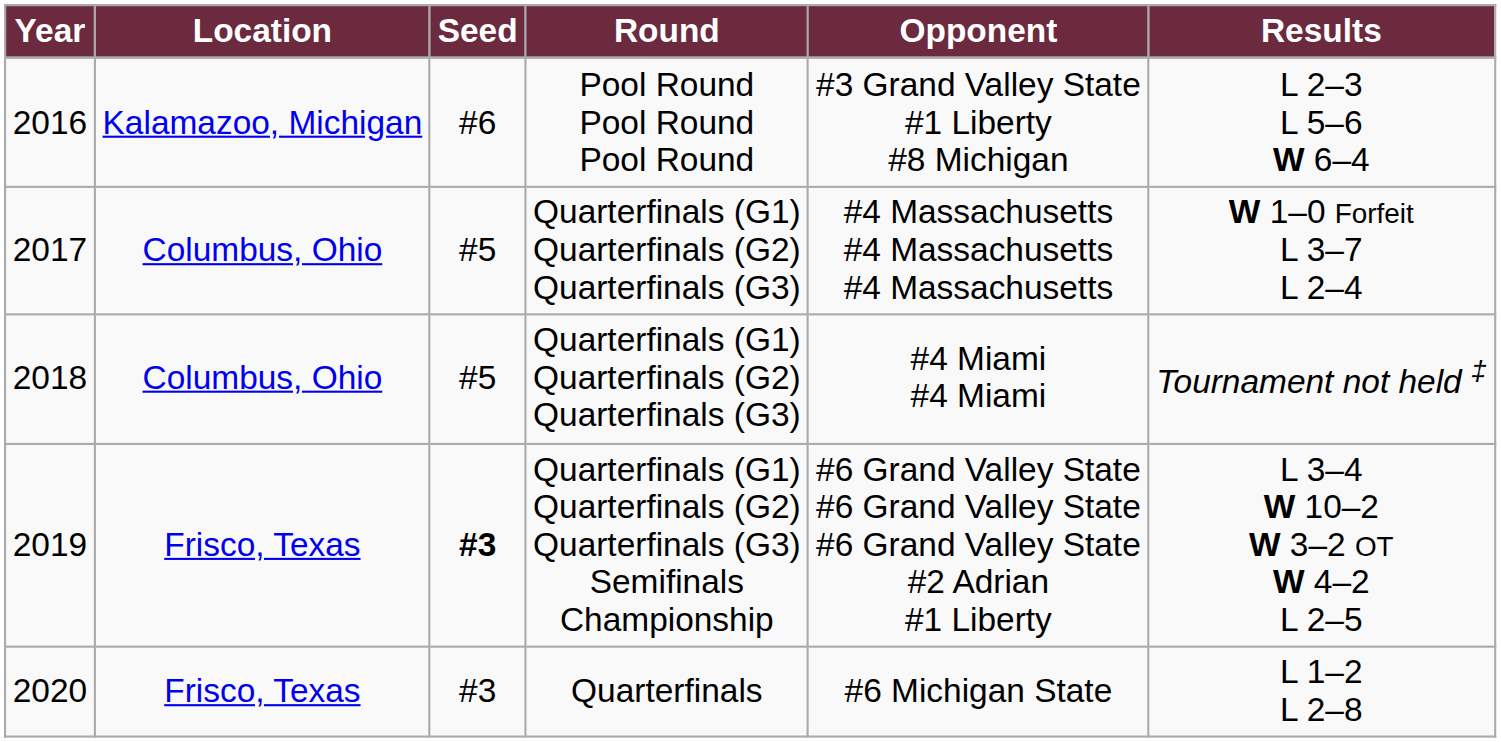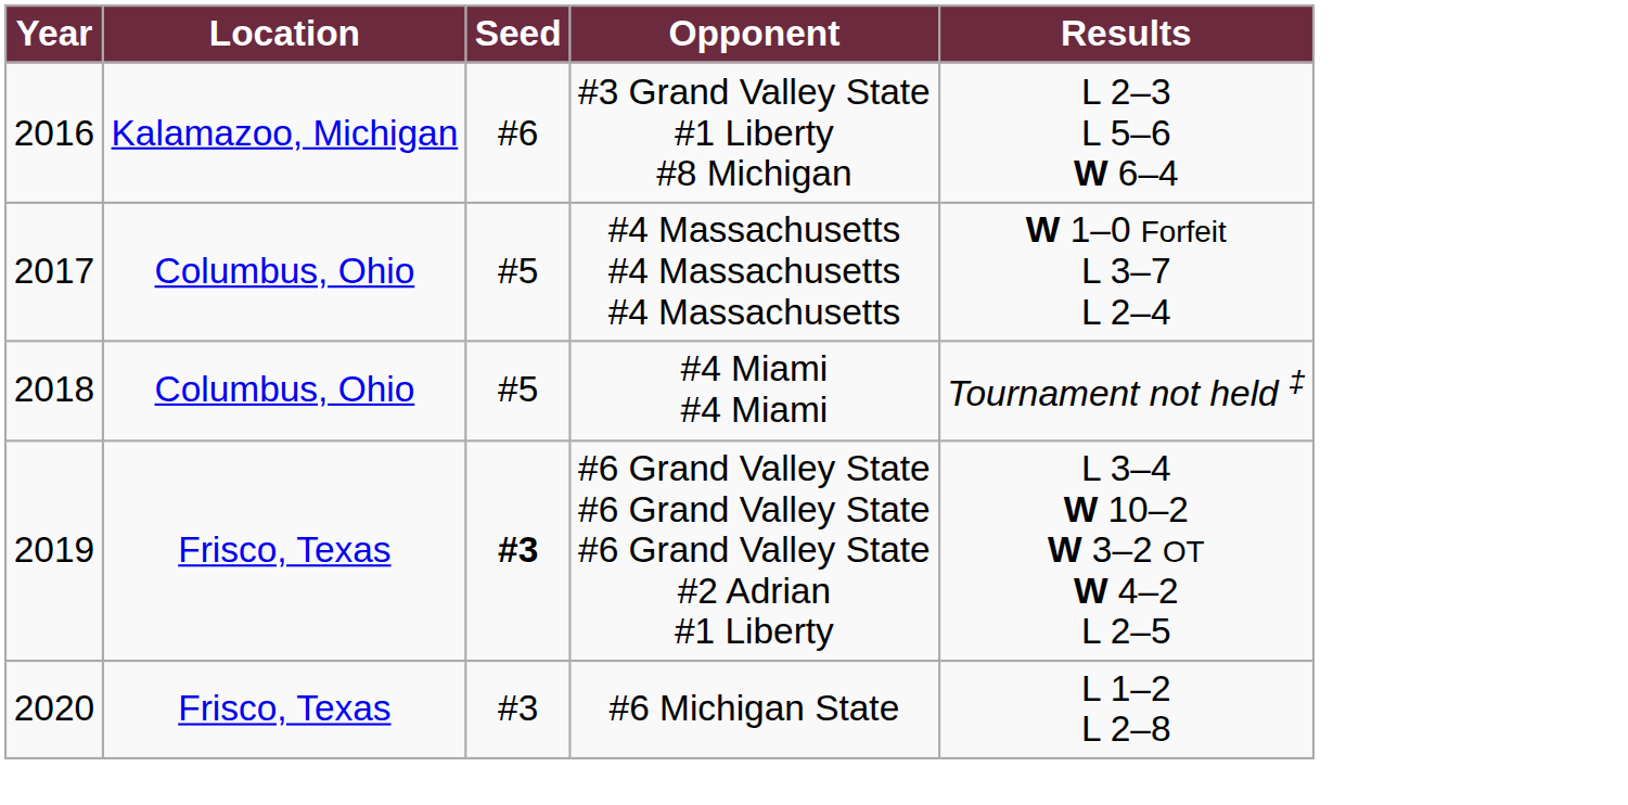- column: Round | Pool Round Pool Round Pool Round | Quarterfinals (G1) Quarterfinals (G2) Quarterfinals (G3) | Quarterfinals (G1) Quarterfinals (G2) Quarterfinals (G3) | Quarterfinals (G1) Quarterfinals (G2) Quarterfinals (G3) Semifinals Championship | Quarterfinals
